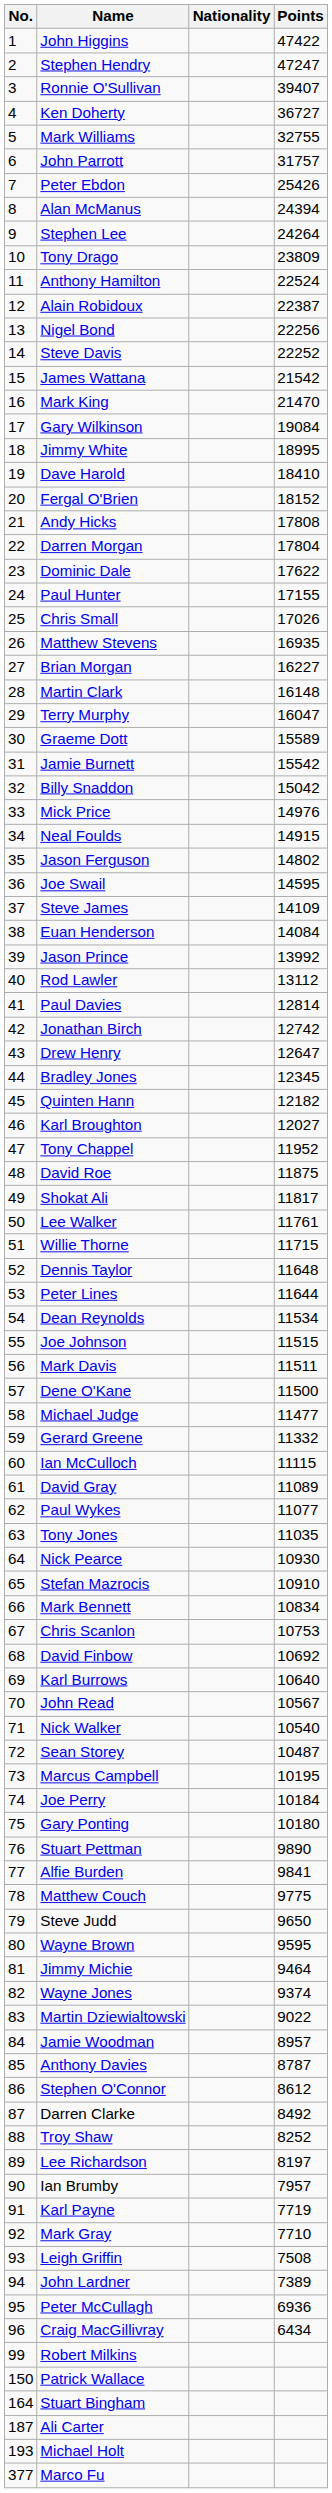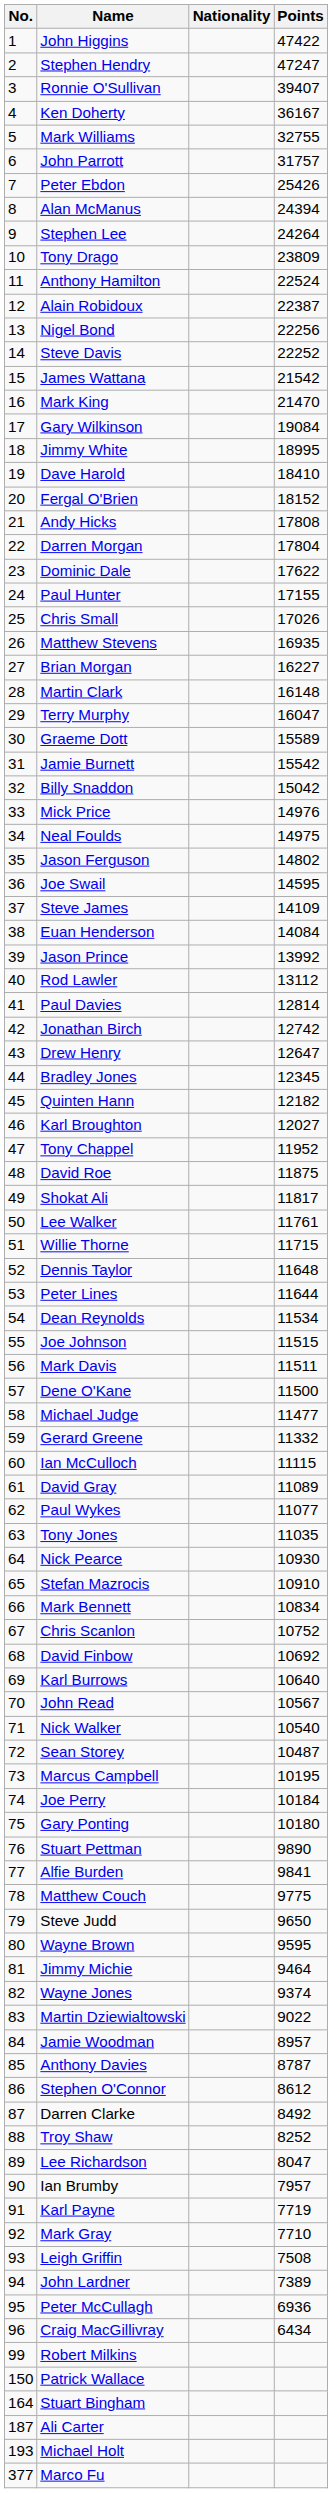Ken Doherty | Points: 36727 -> 36167
Neal Foulds | Points: 14915 -> 14975
Chris Scanlon | Points: 10753 -> 10752
Lee Richardson | Points: 8197 -> 8047
